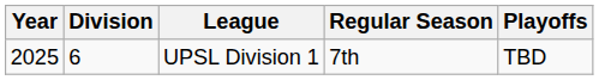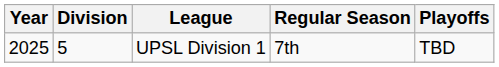UPSL Division 1 | Division: 6 -> 5
